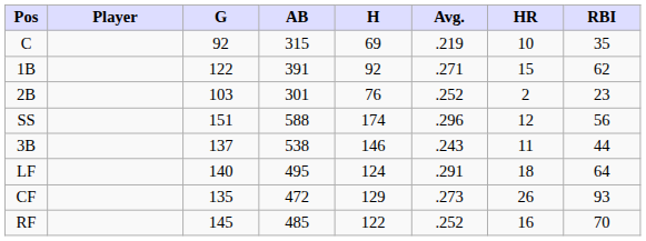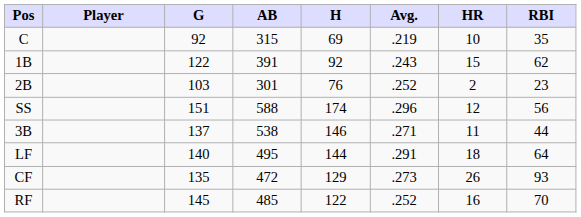1B | Avg.: .271 -> .243
3B | Avg.: .243 -> .271
LF | H: 124 -> 144
